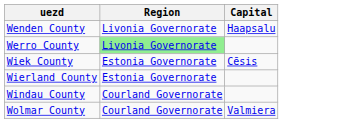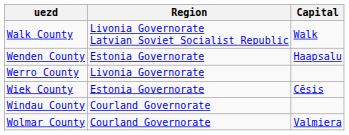+ row: Walk County | Livonia Governorate Latvian Soviet Socialist Republic | Walk
Wenden County | Region: Livonia Governorate -> Estonia Governorate
Werro County | Region: lightgreen background -> no background
- row: Wierland County | Estonia Governorate
